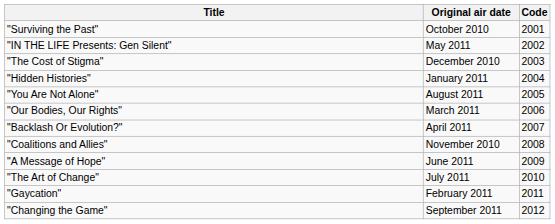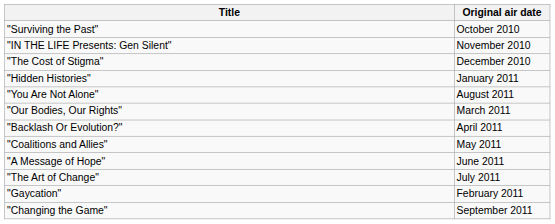- column: Code | 2001 | 2002 | 2003 | 2004 | 2005 | 2006 | 2007 | 2008 | 2009 | 2010 | 2011 | 2012
"IN THE LIFE Presents: Gen Silent" | Original air date: May 2011 -> November 2010
"Coalitions and Allies" | Original air date: November 2010 -> May 2011
